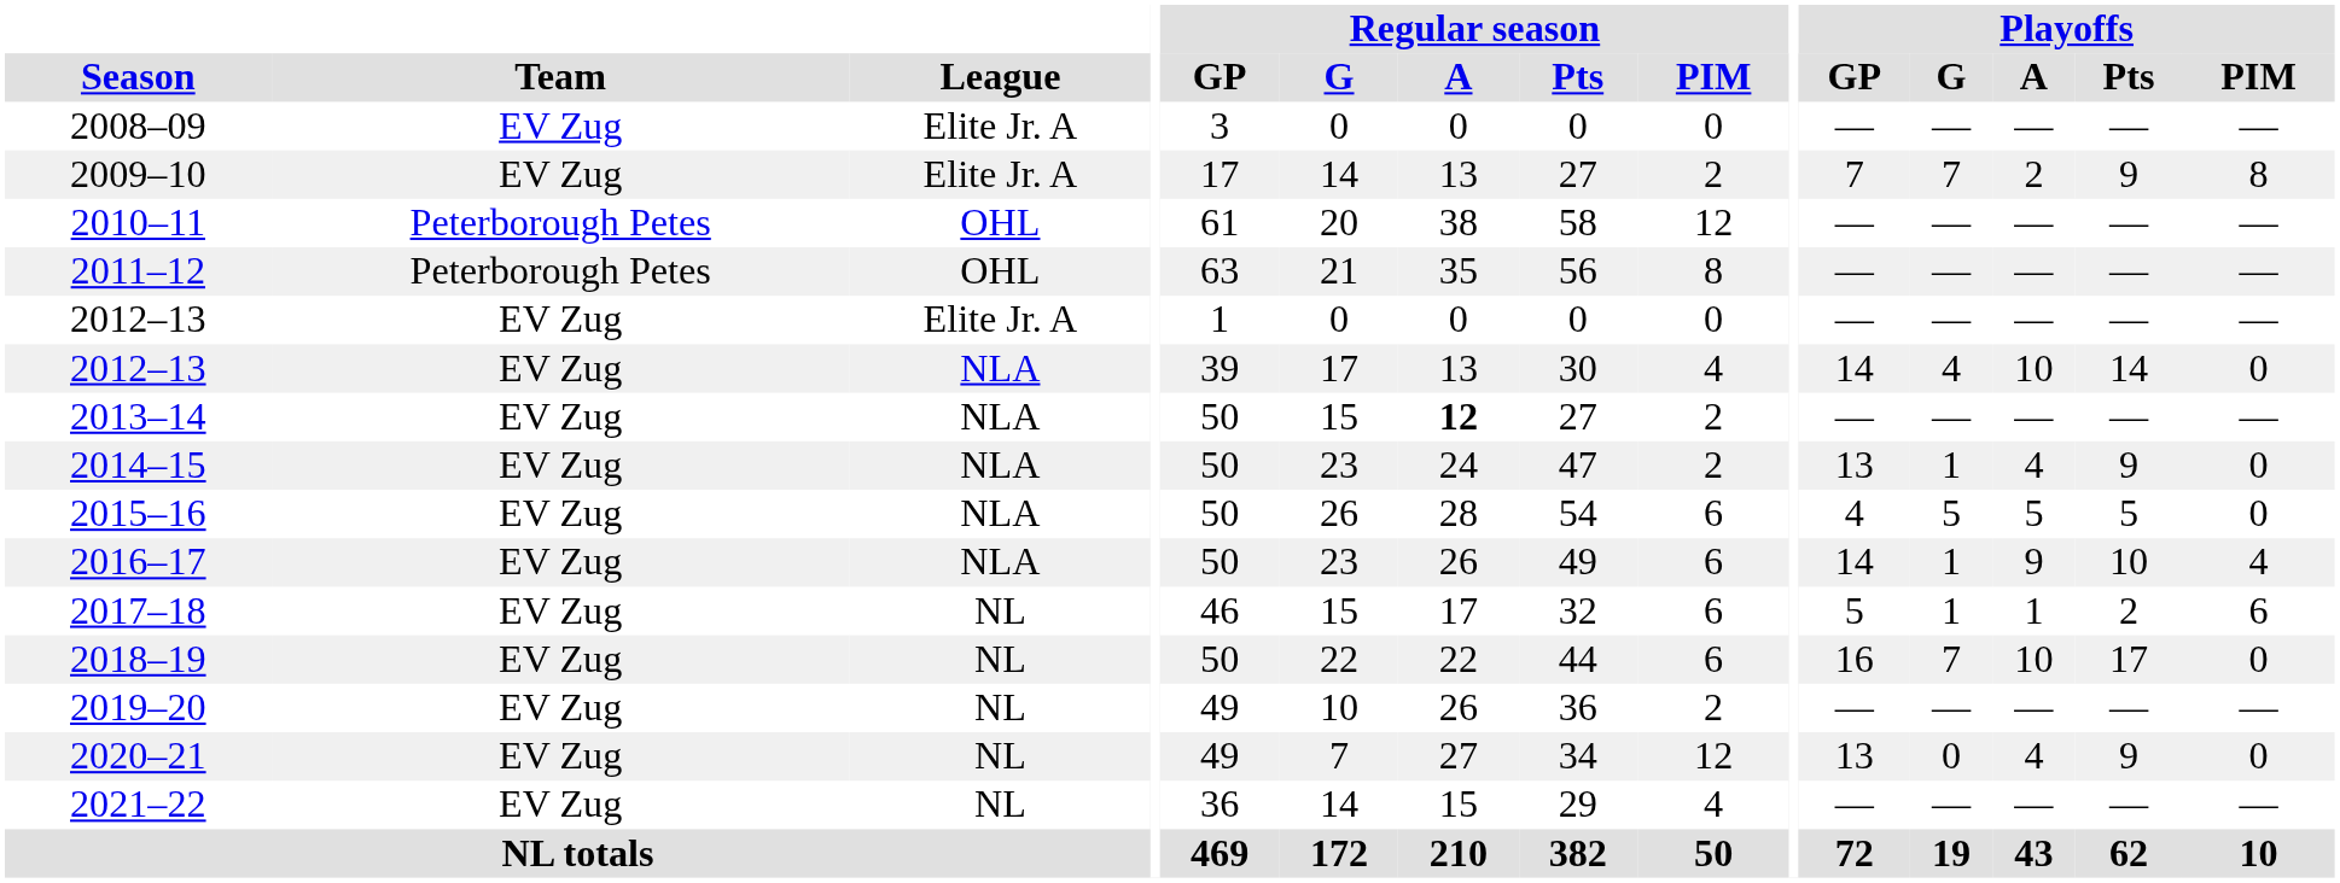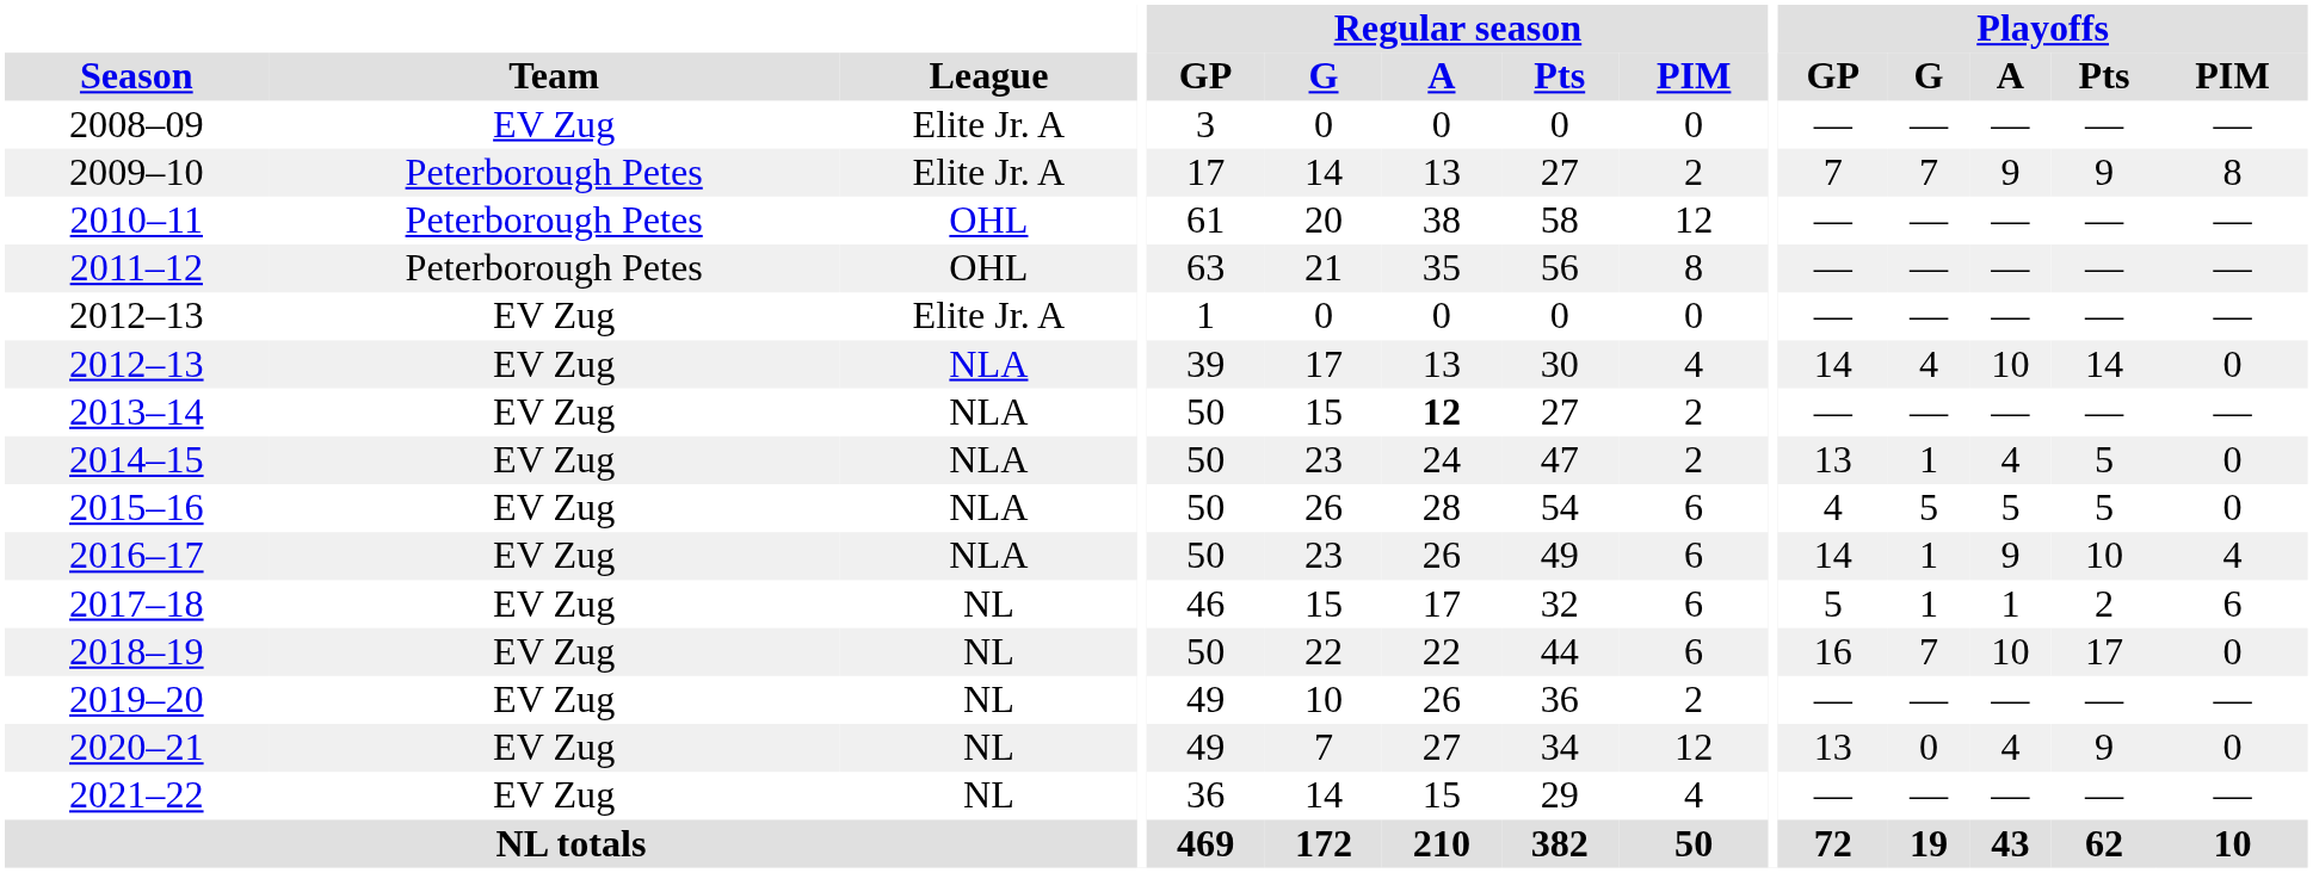2009–10 | Team: EV Zug -> Peterborough Petes
2009–10 | Playoffs / A: 2 -> 9
2014–15 | Playoffs / Pts: 9 -> 5
